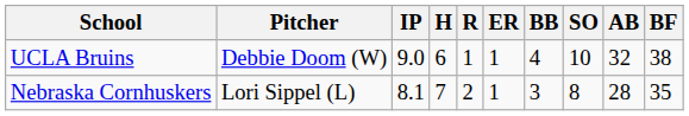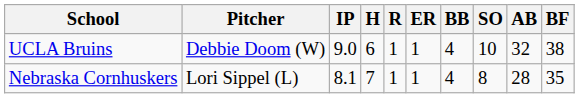Nebraska Cornhuskers | R: 2 -> 1
Nebraska Cornhuskers | BB: 3 -> 4
